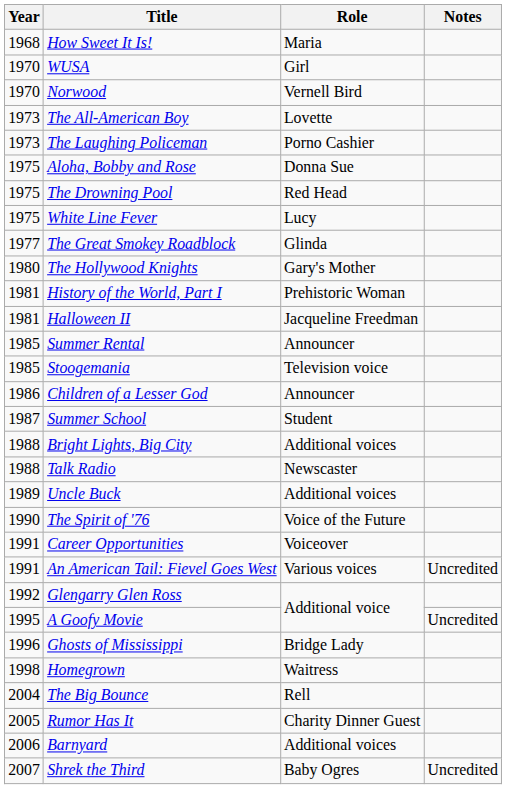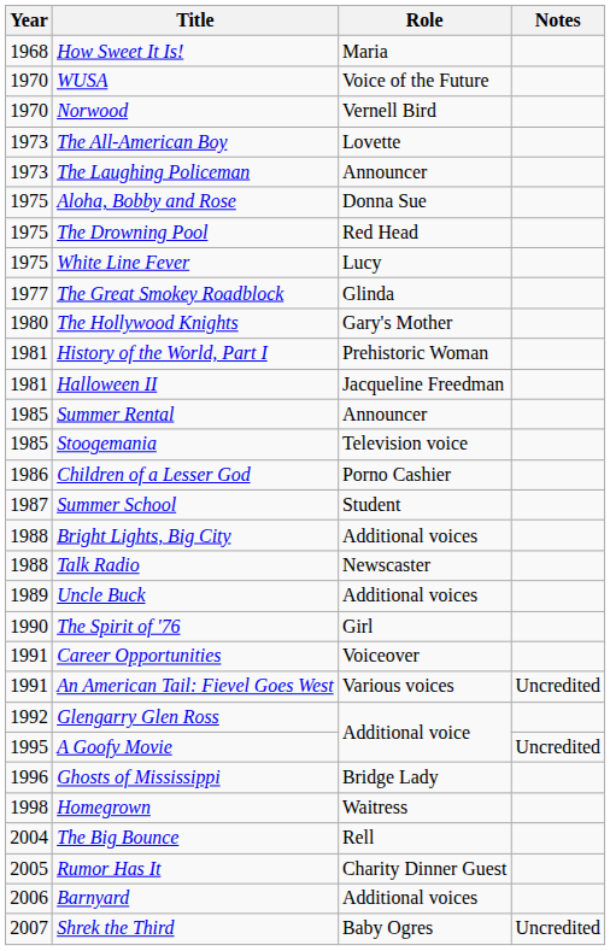WUSA | Role: Girl -> Voice of the Future
The Laughing Policeman | Role: Porno Cashier -> Announcer
Children of a Lesser God | Role: Announcer -> Porno Cashier
The Spirit of '76 | Role: Voice of the Future -> Girl
